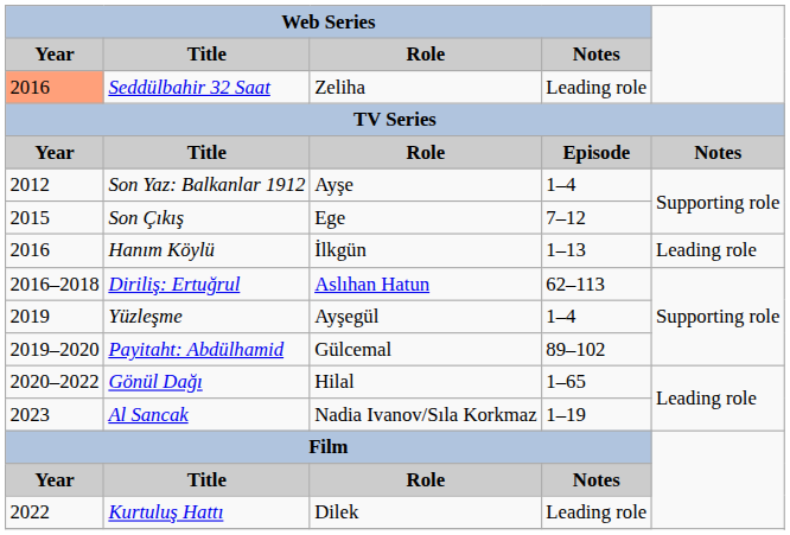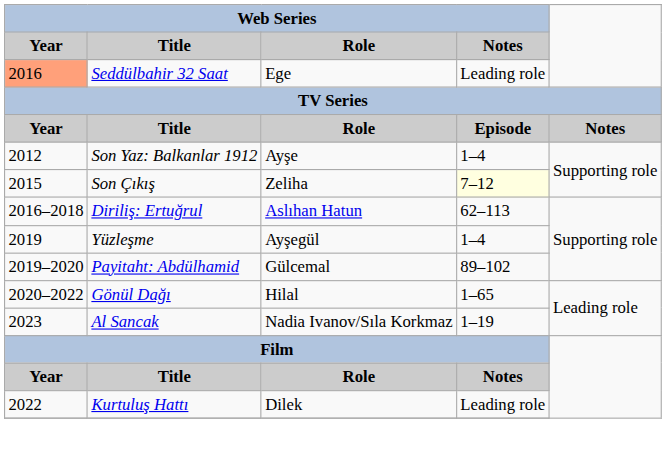Seddülbahir 32 Saat | Web Series / Role: Zeliha -> Ege
Son Çıkış | Web Series / Role: Ege -> Zeliha
Son Çıkış | Web Series / Notes: no background -> lightyellow background
- row: 2016 | Hanım Köylü | İlkgün | 1–13 | Leading role
